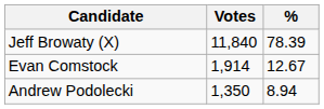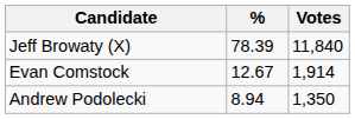columns swapped: Votes <-> %
